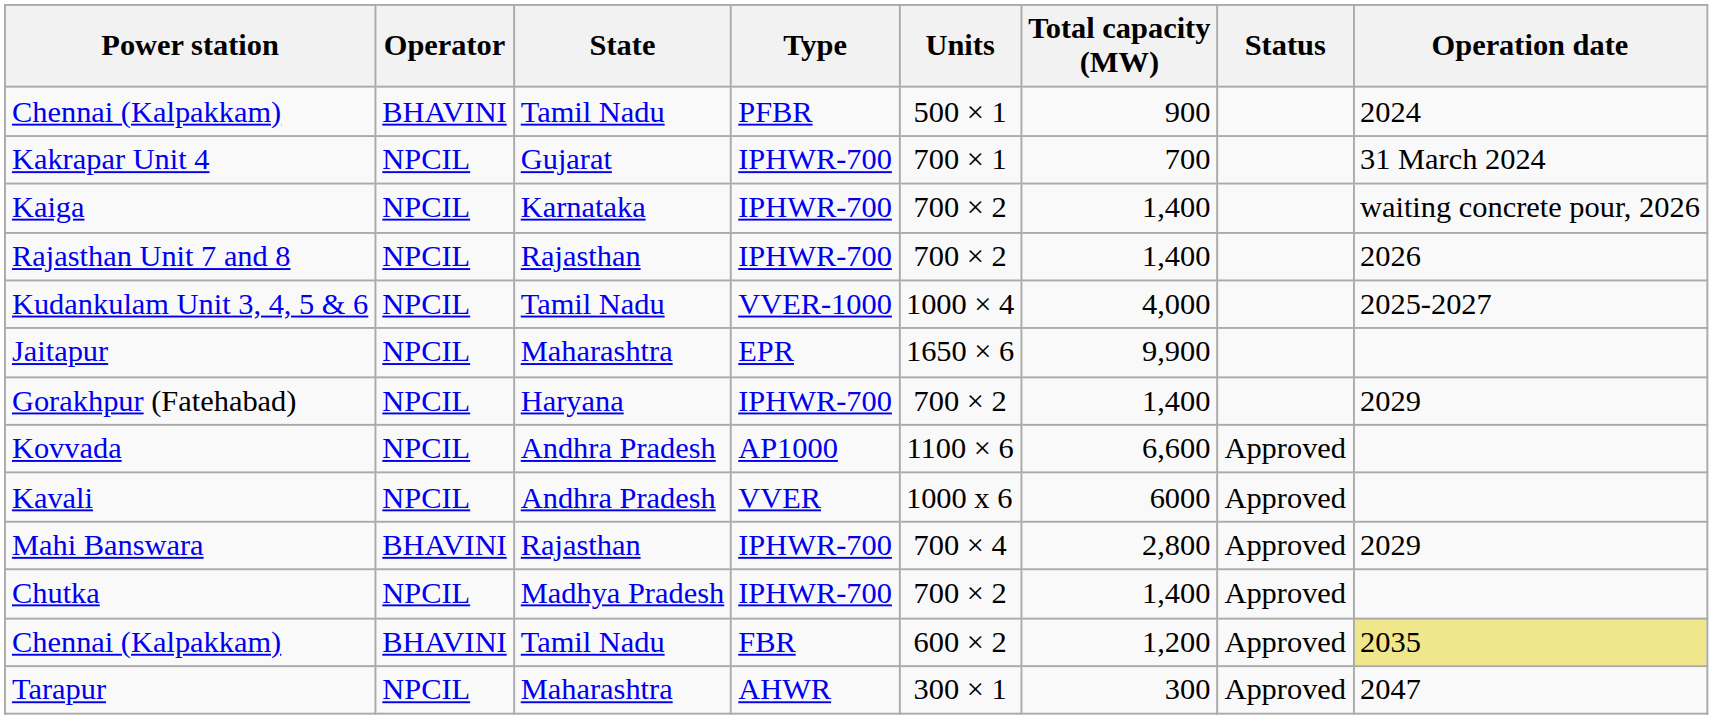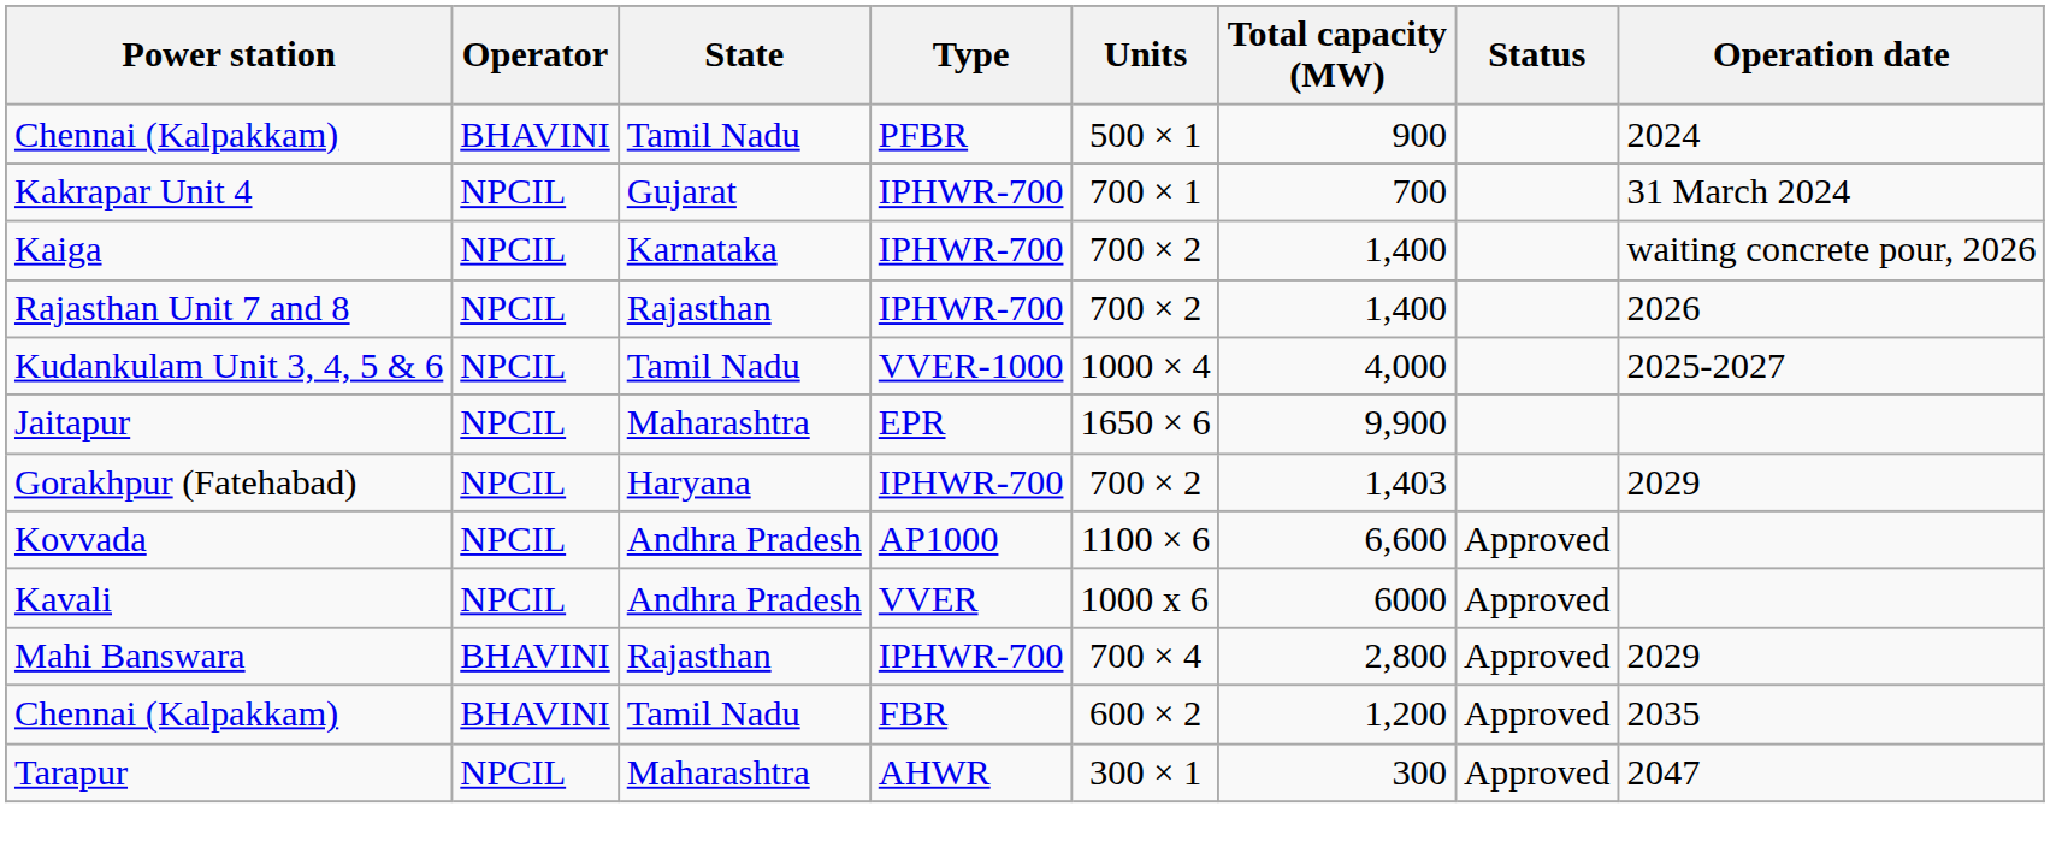Gorakhpur (Fatehabad) | Total capacity (MW): 1,400 -> 1,403
- row: Chutka | NPCIL | Madhya Pradesh | IPHWR-700 | 700 × 2 | 1,400 | Approved
Chennai (Kalpakkam) / FBR | Operation date: khaki background -> no background
